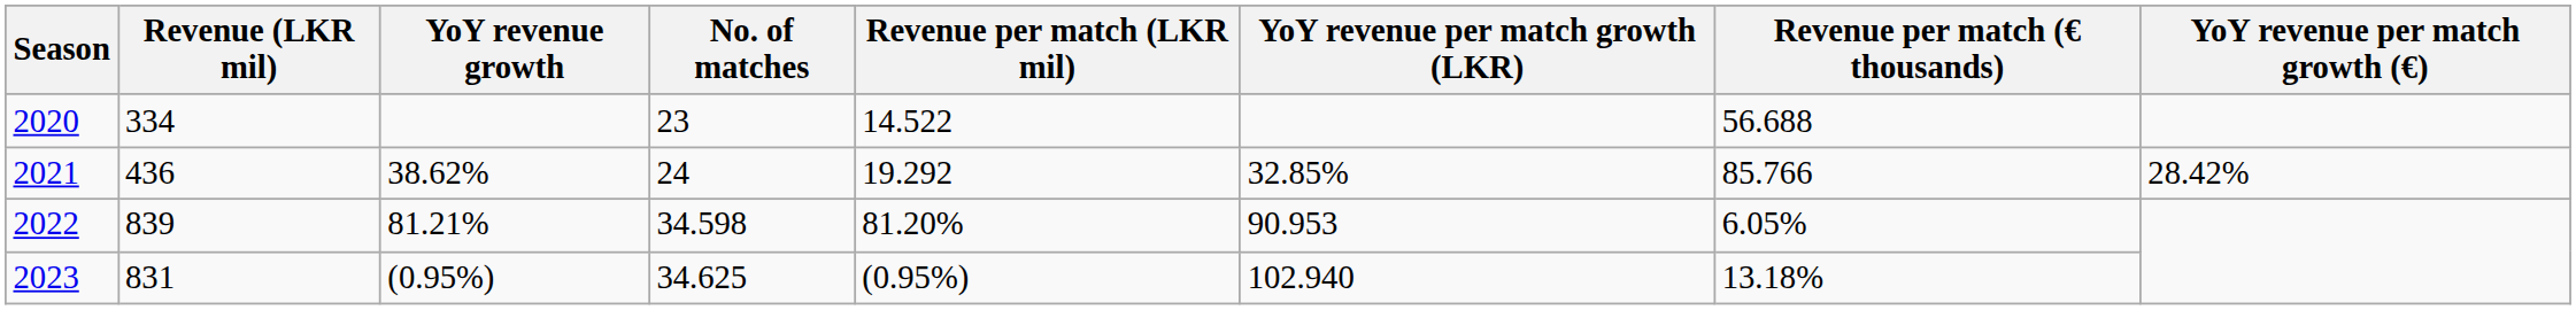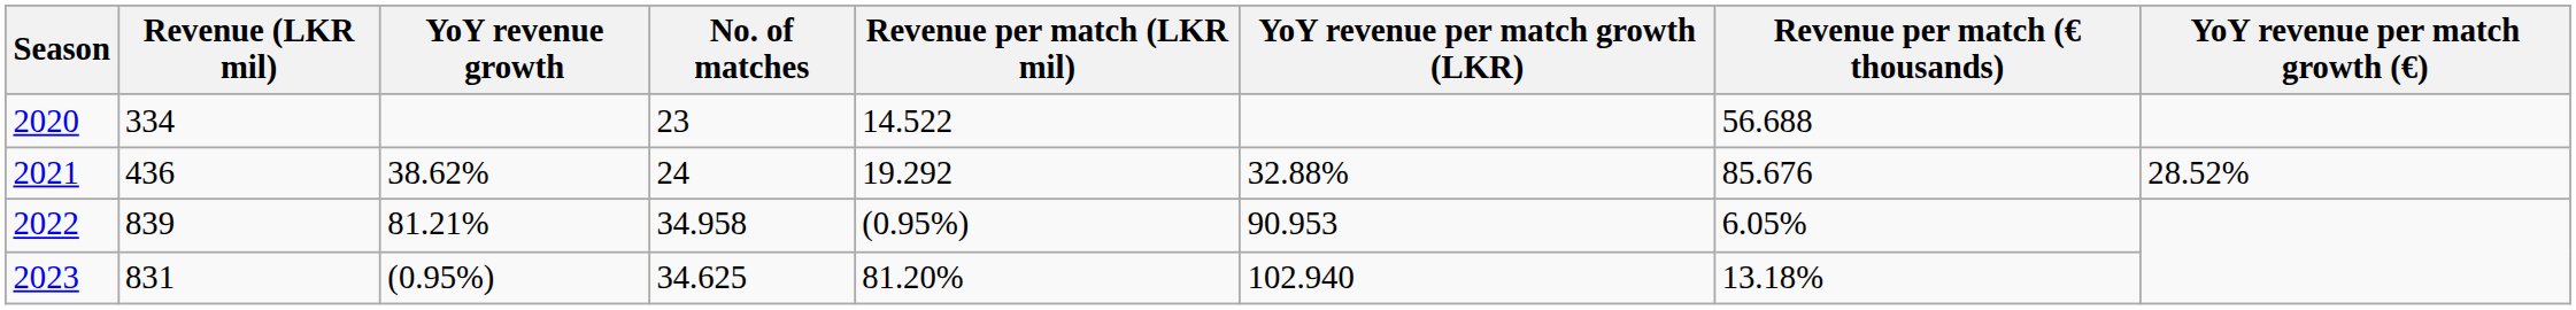2021 | YoY revenue per match growth (LKR): 32.85% -> 32.88%
2021 | Revenue per match (€ thousands): 85.766 -> 85.676
2021 | YoY revenue per match growth (€): 28.42% -> 28.52%
2022 | No. of matches: 34.598 -> 34.958
2022 | Revenue per match (LKR mil): 81.20% -> (0.95%)
2023 | Revenue per match (LKR mil): (0.95%) -> 81.20%
